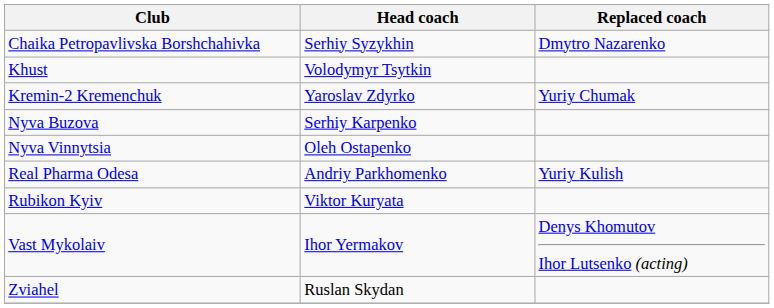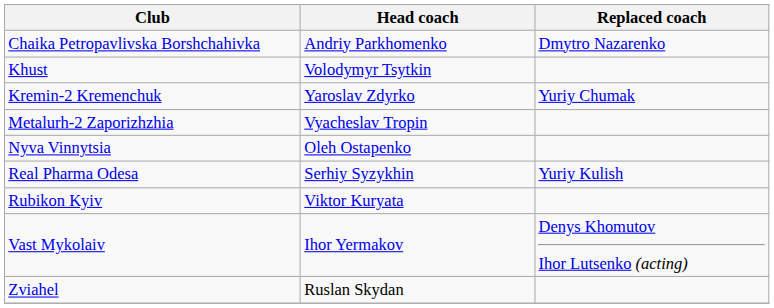Chaika Petropavlivska Borshchahivka | Head coach: Serhiy Syzykhin -> Andriy Parkhomenko
+ row: Metalurh-2 Zaporizhzhia | Vyacheslav Tropin
- row: Nyva Buzova | Serhiy Karpenko
Real Pharma Odesa | Head coach: Andriy Parkhomenko -> Serhiy Syzykhin
